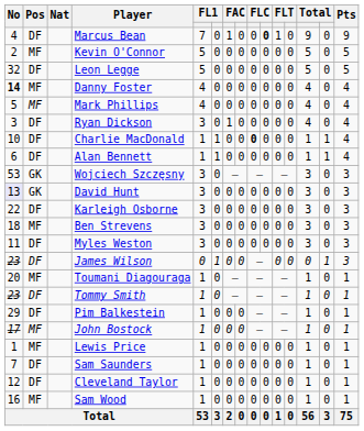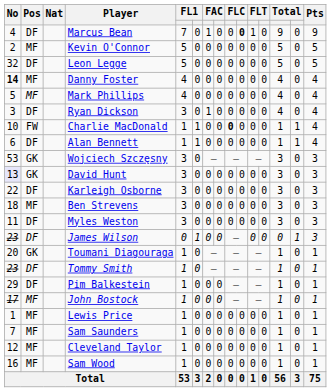Charlie MacDonald | Pos: DF -> FW
Toumani Diagouraga | Pos: MF -> GK
Sam Saunders | Pos: DF -> MF
Cleveland Taylor | Pos: DF -> MF
